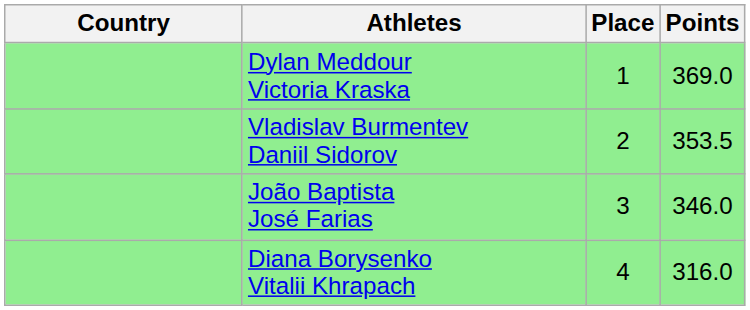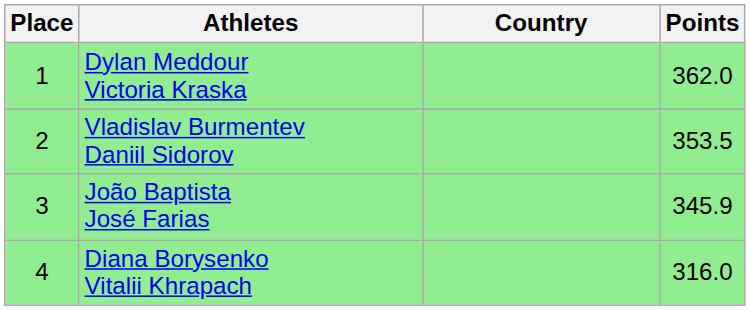columns swapped: Place <-> Country
Dylan Meddour Victoria Kraska | Points: 369.0 -> 362.0
João Baptista José Farias | Points: 346.0 -> 345.9
